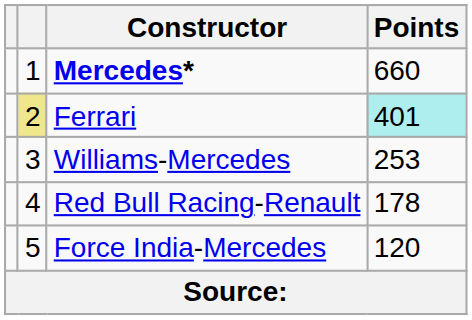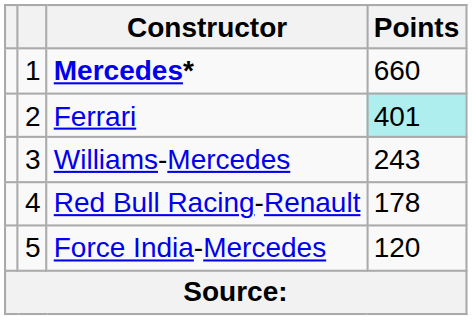Ferrari | column 2: khaki background -> no background
Williams-Mercedes | Points: 253 -> 243
